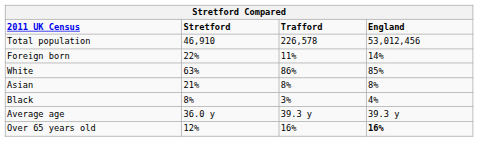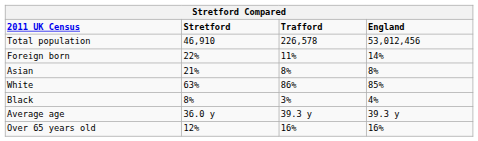rows swapped: White <-> Asian
Over 65 years old | England: bold -> normal
